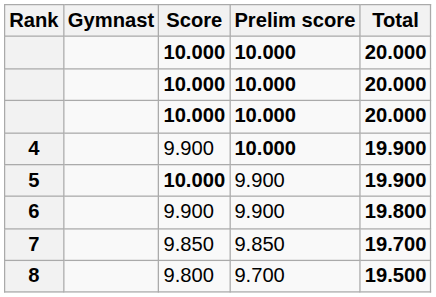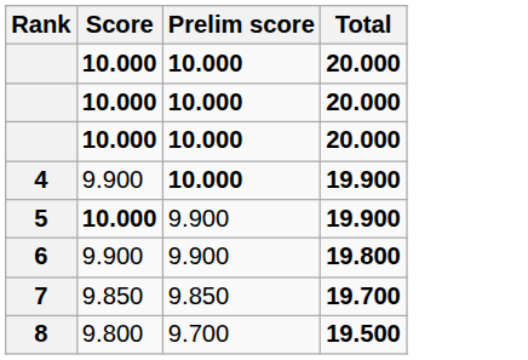- column: Gymnast
